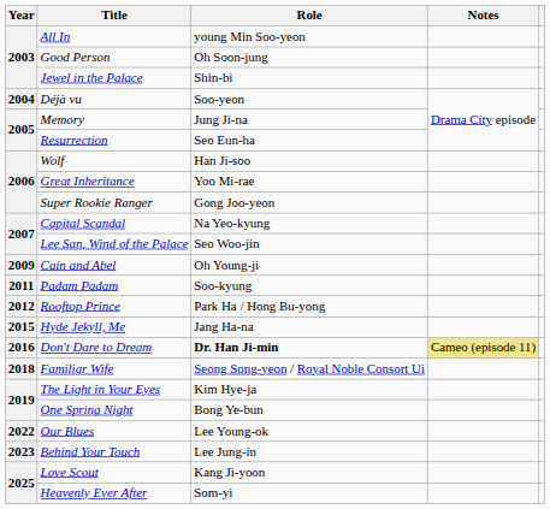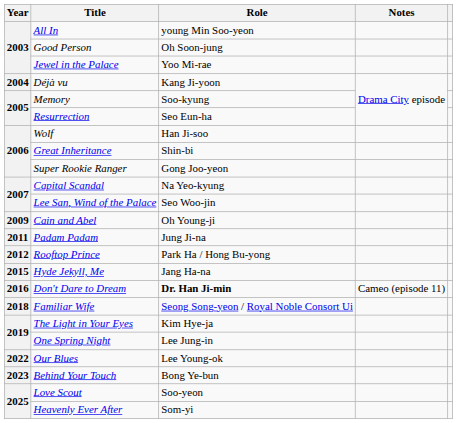Jewel in the Palace | Role: Shin-bi -> Yoo Mi-rae
Déjà vu | Role: Soo-yeon -> Kang Ji-yoon
Memory | Role: Jung Ji-na -> Soo-kyung
Great Inheritance | Role: Yoo Mi-rae -> Shin-bi
Padam Padam | Role: Soo-kyung -> Jung Ji-na
Don't Dare to Dream | Notes: khaki background -> no background
One Spring Night | Role: Bong Ye-bun -> Lee Jung-in
Behind Your Touch | Role: Lee Jung-in -> Bong Ye-bun
Love Scout | Role: Kang Ji-yoon -> Soo-yeon
